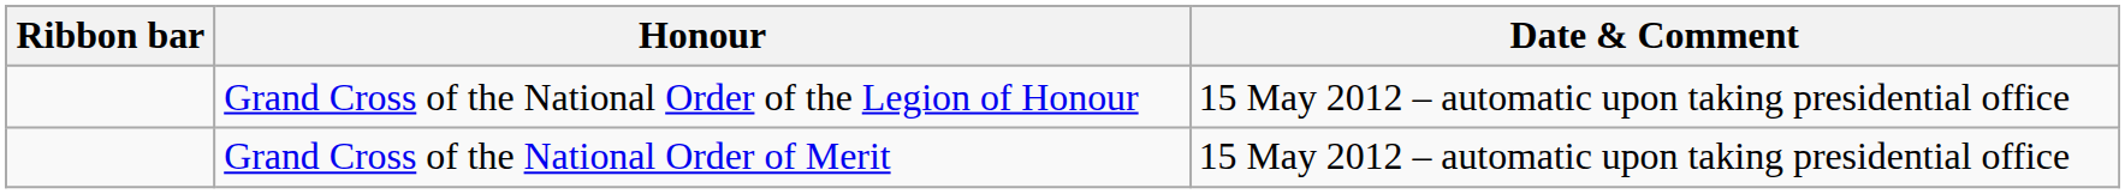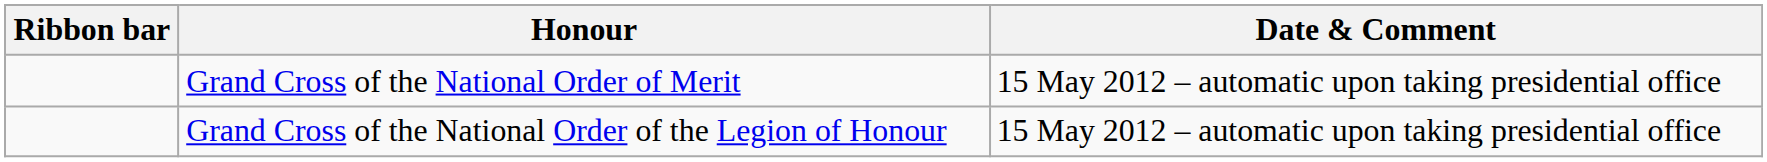rows swapped: Grand Cross of the National Order of the Legion of Honour <-> Grand Cross of the National Order of Merit
